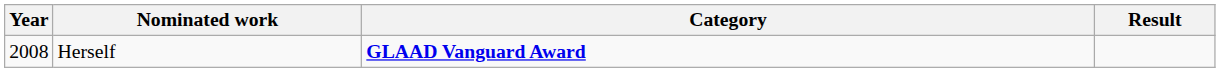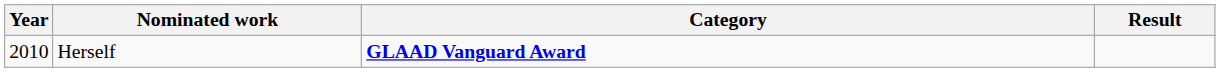Herself | Year: 2008 -> 2010
